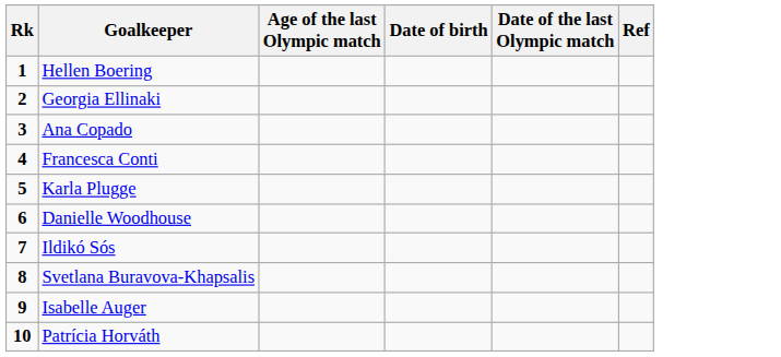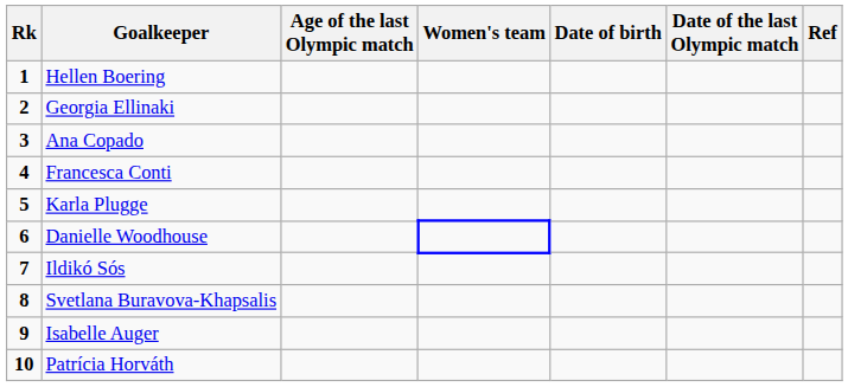+ column: Women's team
